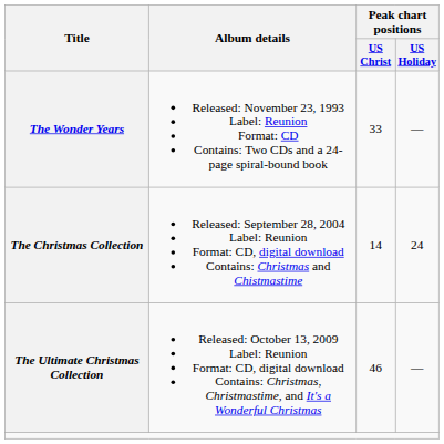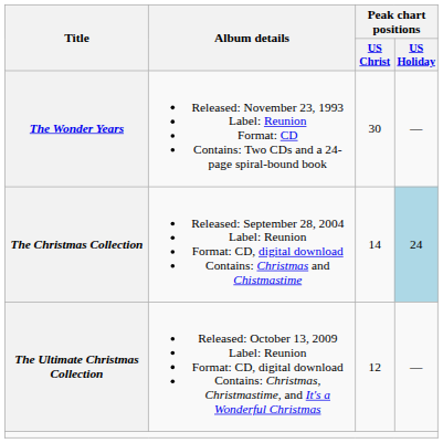The Wonder Years | Peak chart positions / US Christ: 33 -> 30
The Christmas Collection | Peak chart positions / US Holiday: no background -> lightblue background
The Ultimate Christmas Collection | Peak chart positions / US Christ: 46 -> 12
